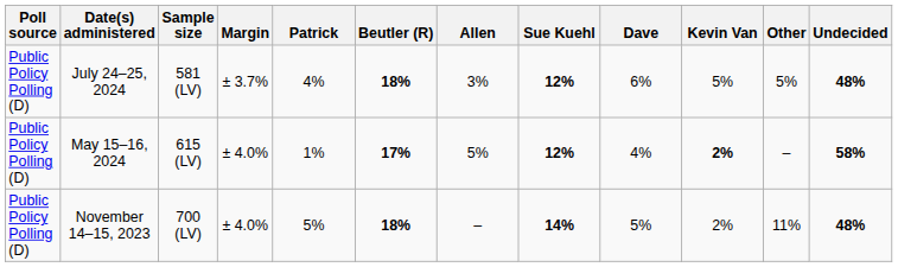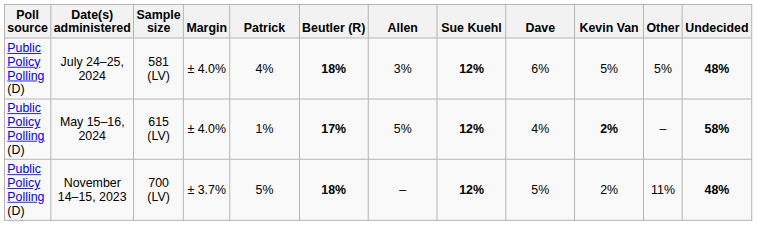July 24–25, 2024 | Margin: ± 3.7% -> ± 4.0%
November 14–15, 2023 | Margin: ± 4.0% -> ± 3.7%
November 14–15, 2023 | Sue Kuehl: 14% -> 12%
